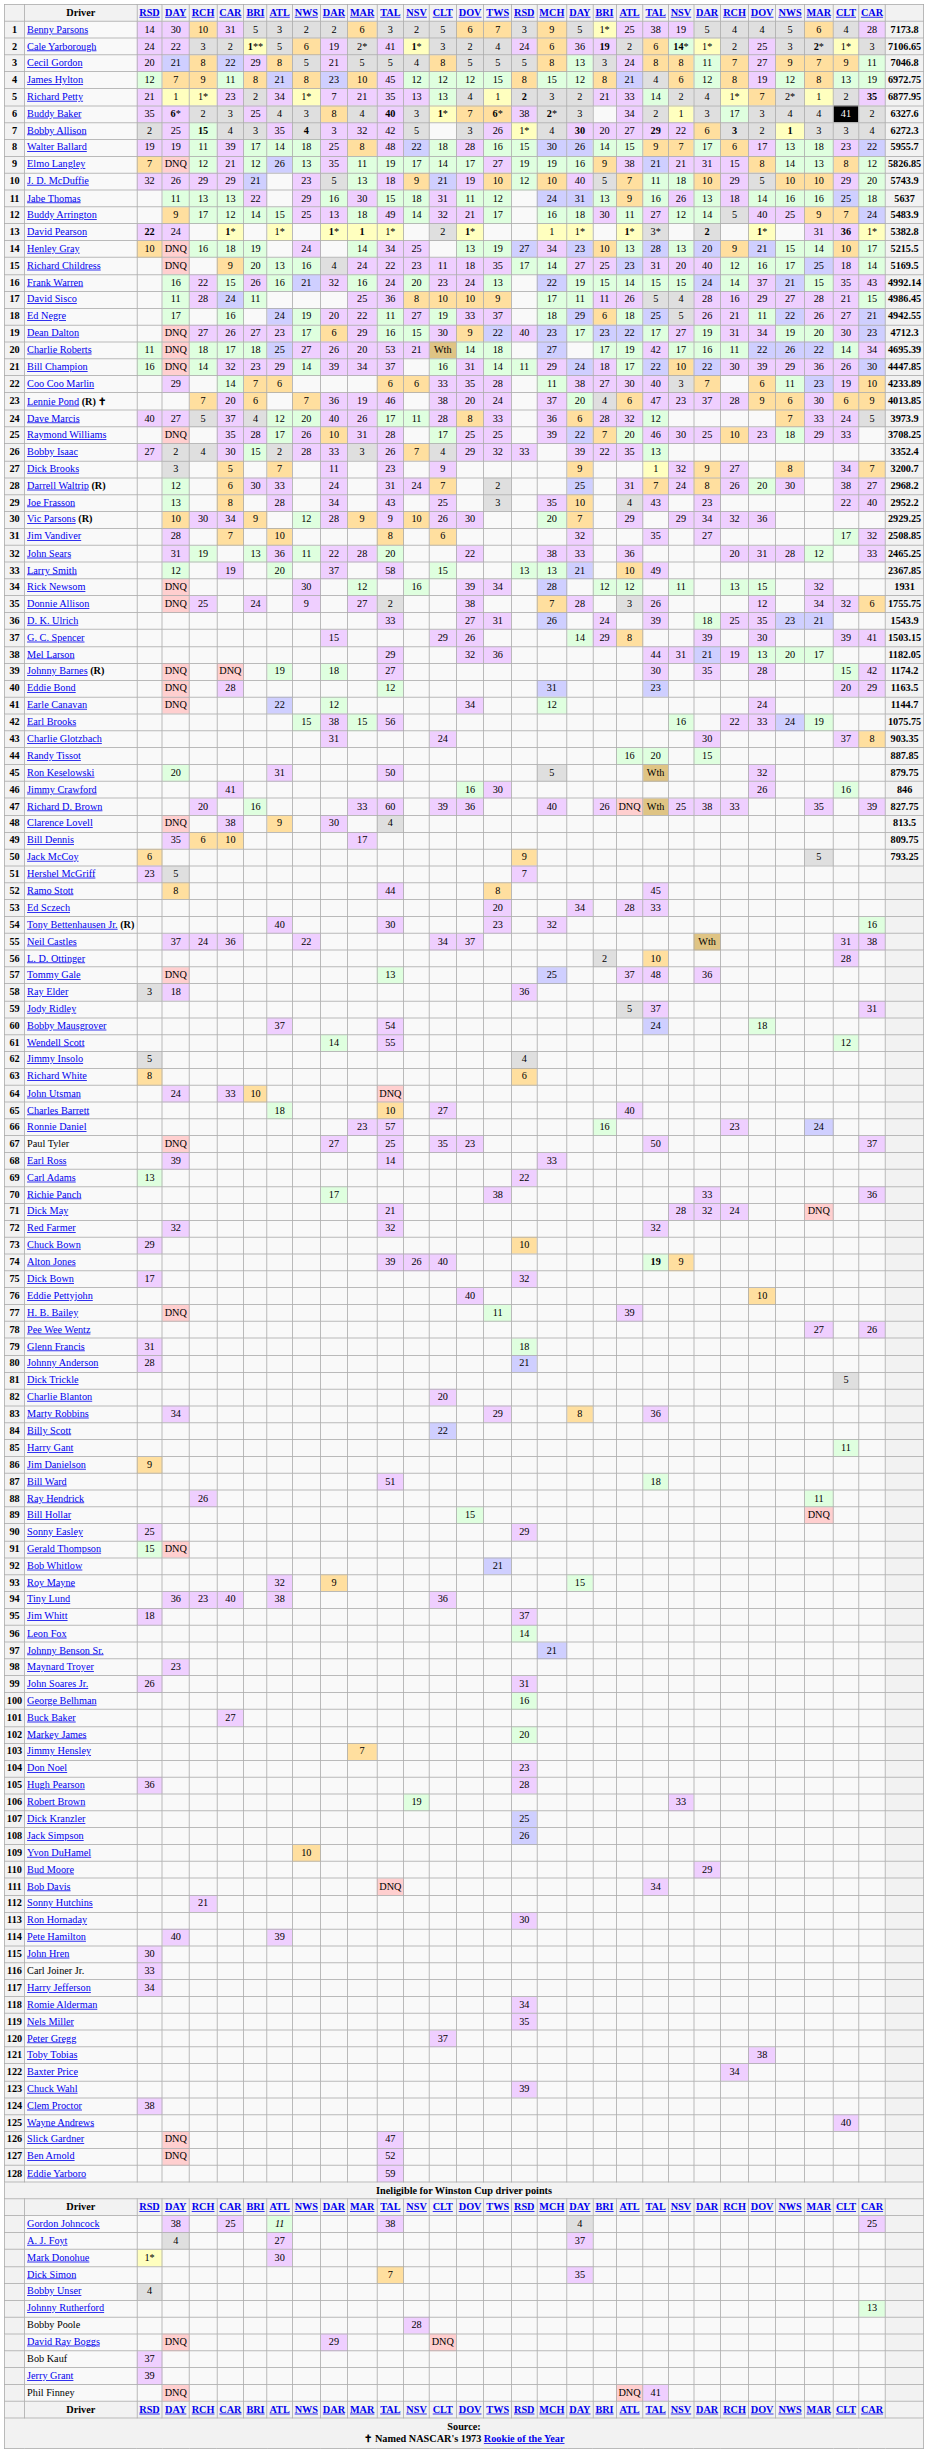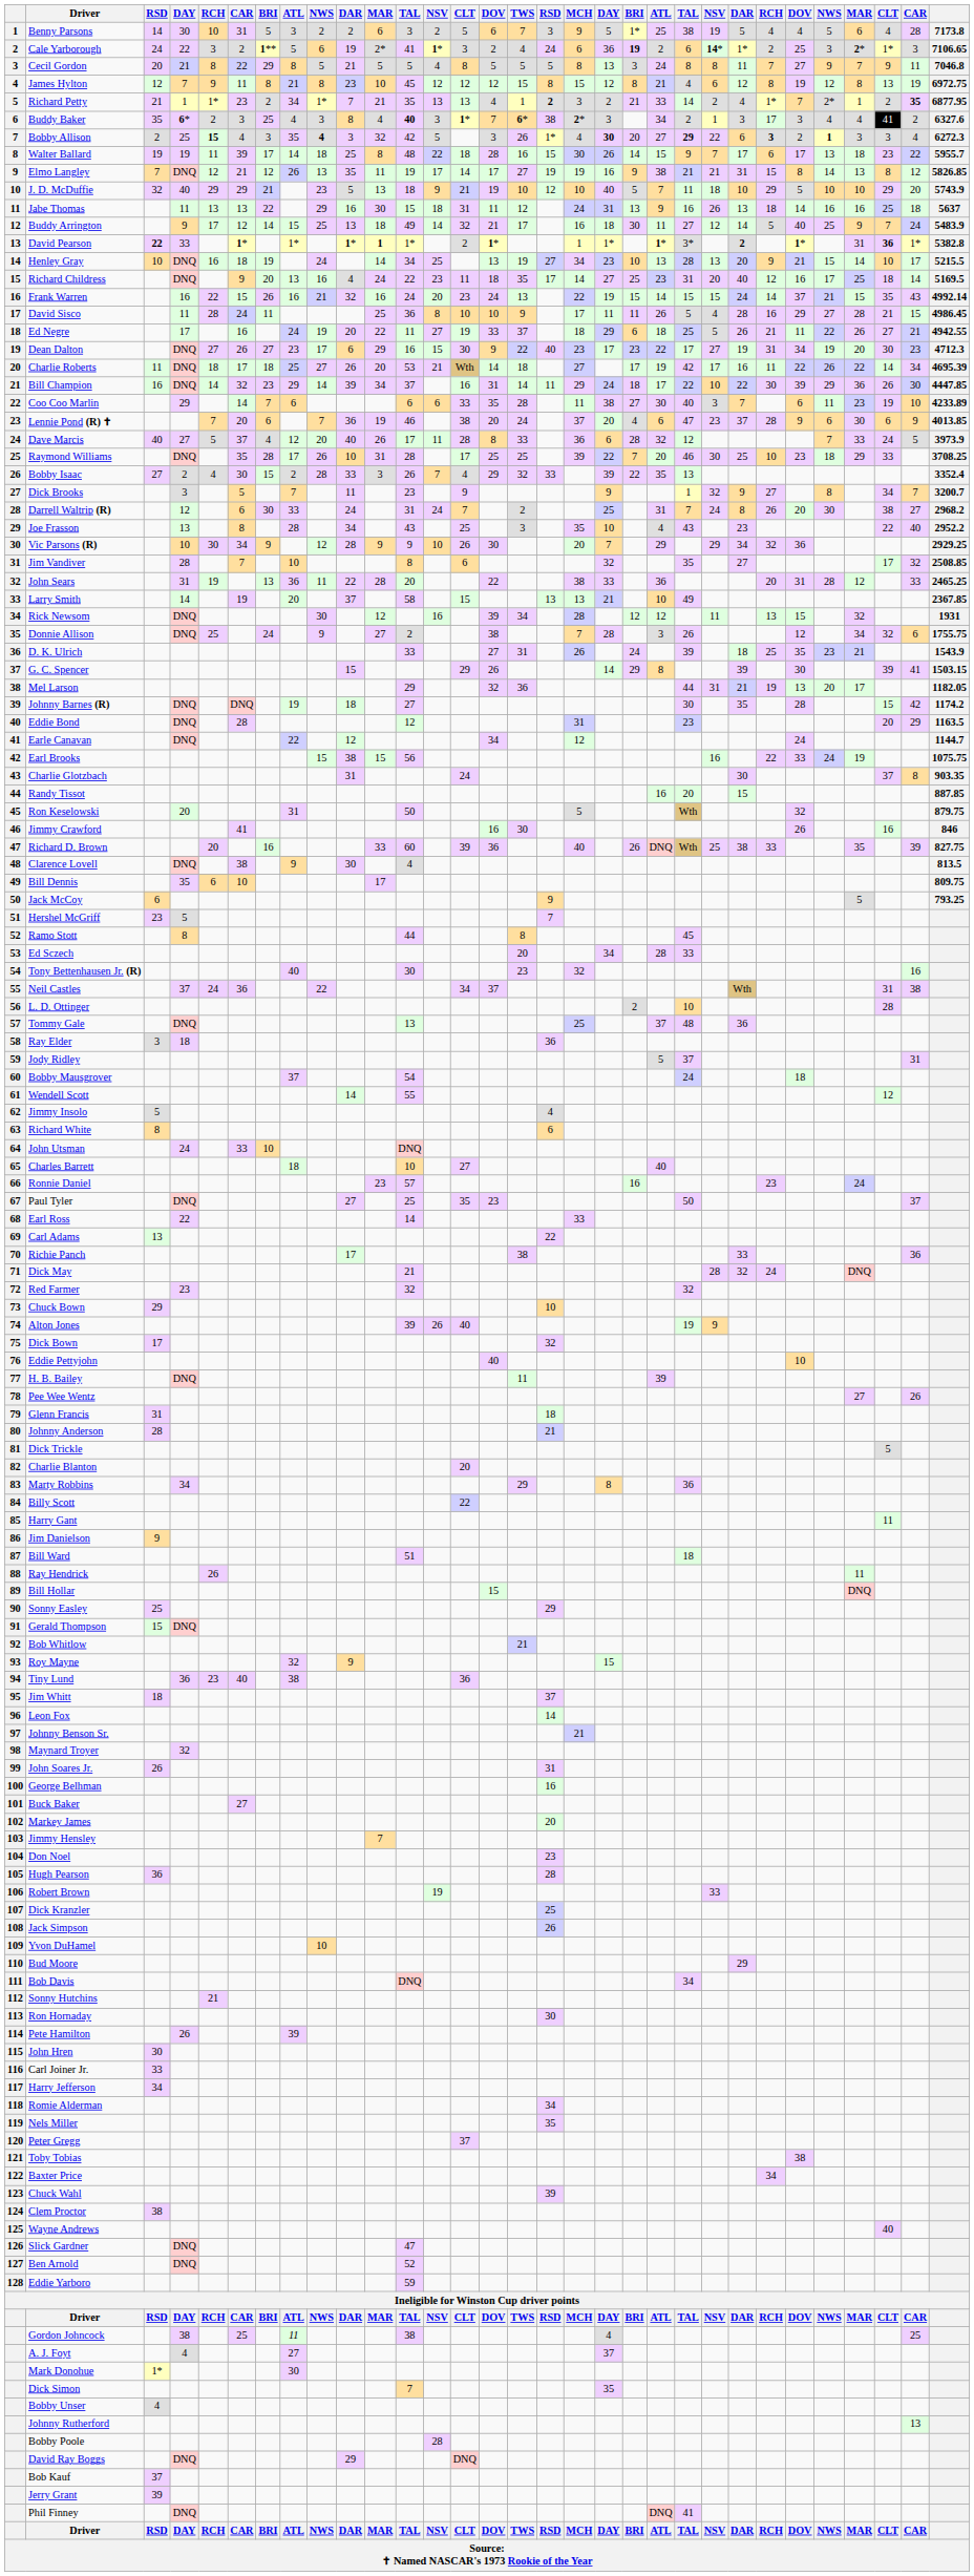J. D. McDuffie | column 4: 26 -> 40
David Pearson | column 4: 24 -> 33
Larry Smith | column 4: 12 -> 14
Earl Ross | column 4: 39 -> 22
Red Farmer | column 4: 32 -> 23
Alton Jones | column 22: bold -> normal
Maynard Troyer | column 4: 23 -> 32
Pete Hamilton | column 4: 40 -> 26
